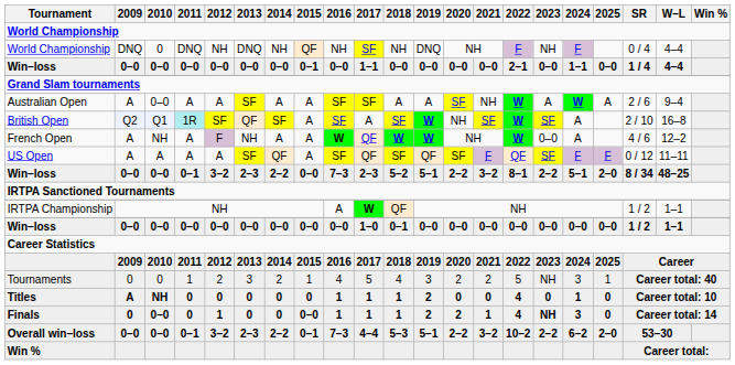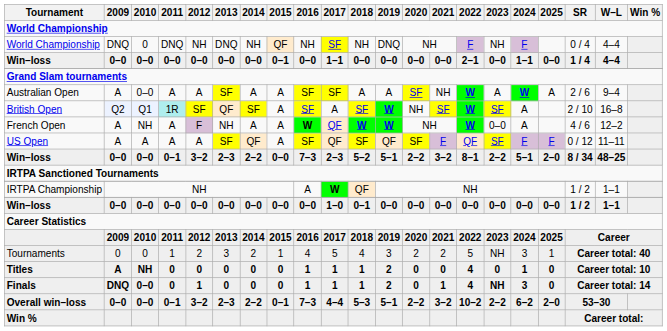Finals | 2009: 0 -> DNQ
Finals | 2015: 0–0 -> 0
Finals | 2020: 2 -> 0
